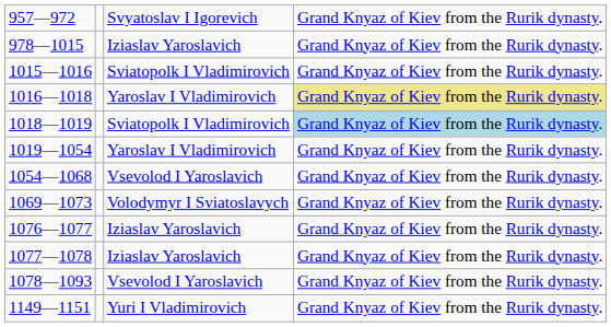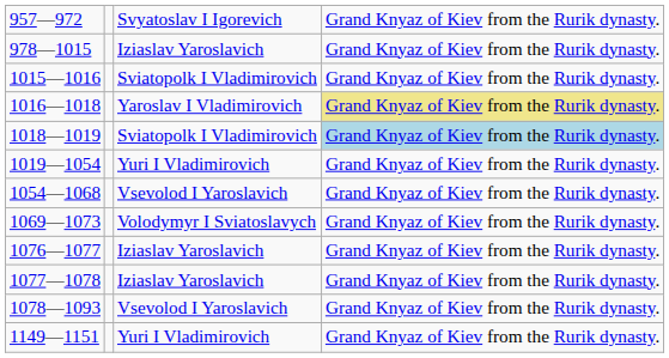1019—1054 | column 3: Yaroslav I Vladimirovich -> Yuri I Vladimirovich
